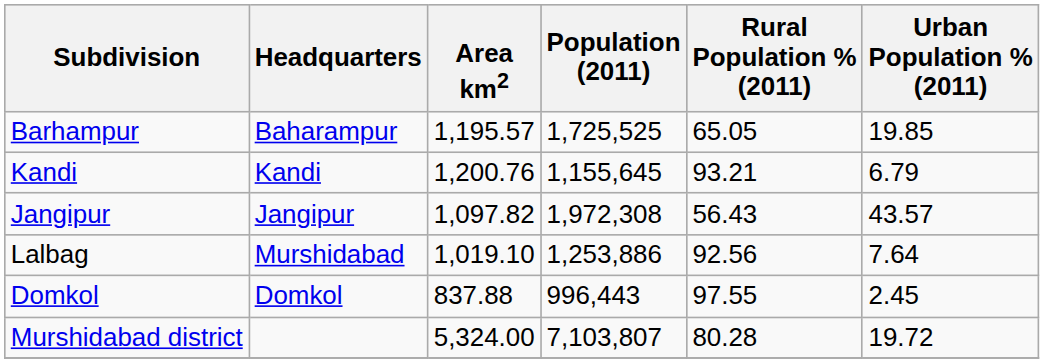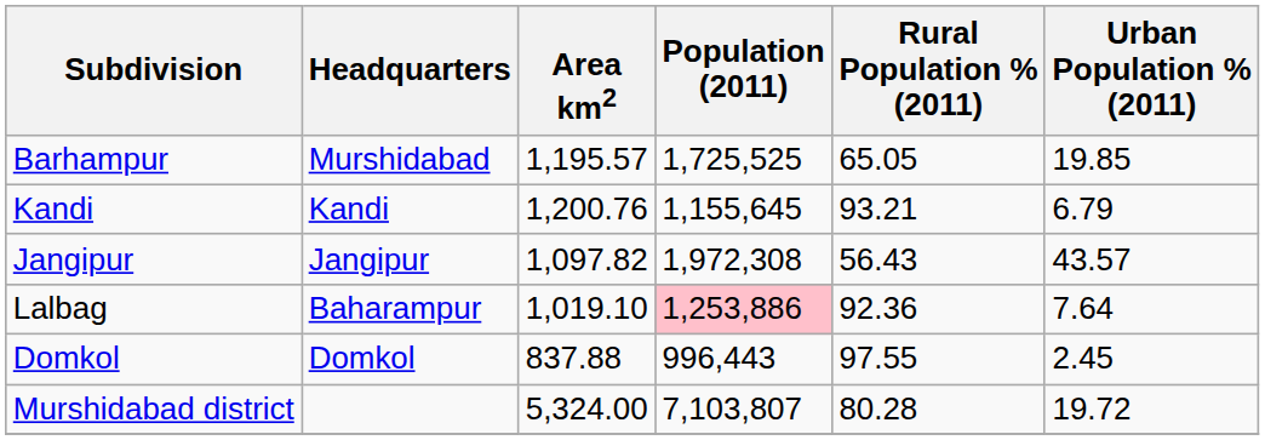Barhampur | Headquarters: Baharampur -> Murshidabad
Lalbag | Headquarters: Murshidabad -> Baharampur
Lalbag | Population (2011): no background -> pink background
Lalbag | Rural Population % (2011): 92.56 -> 92.36
